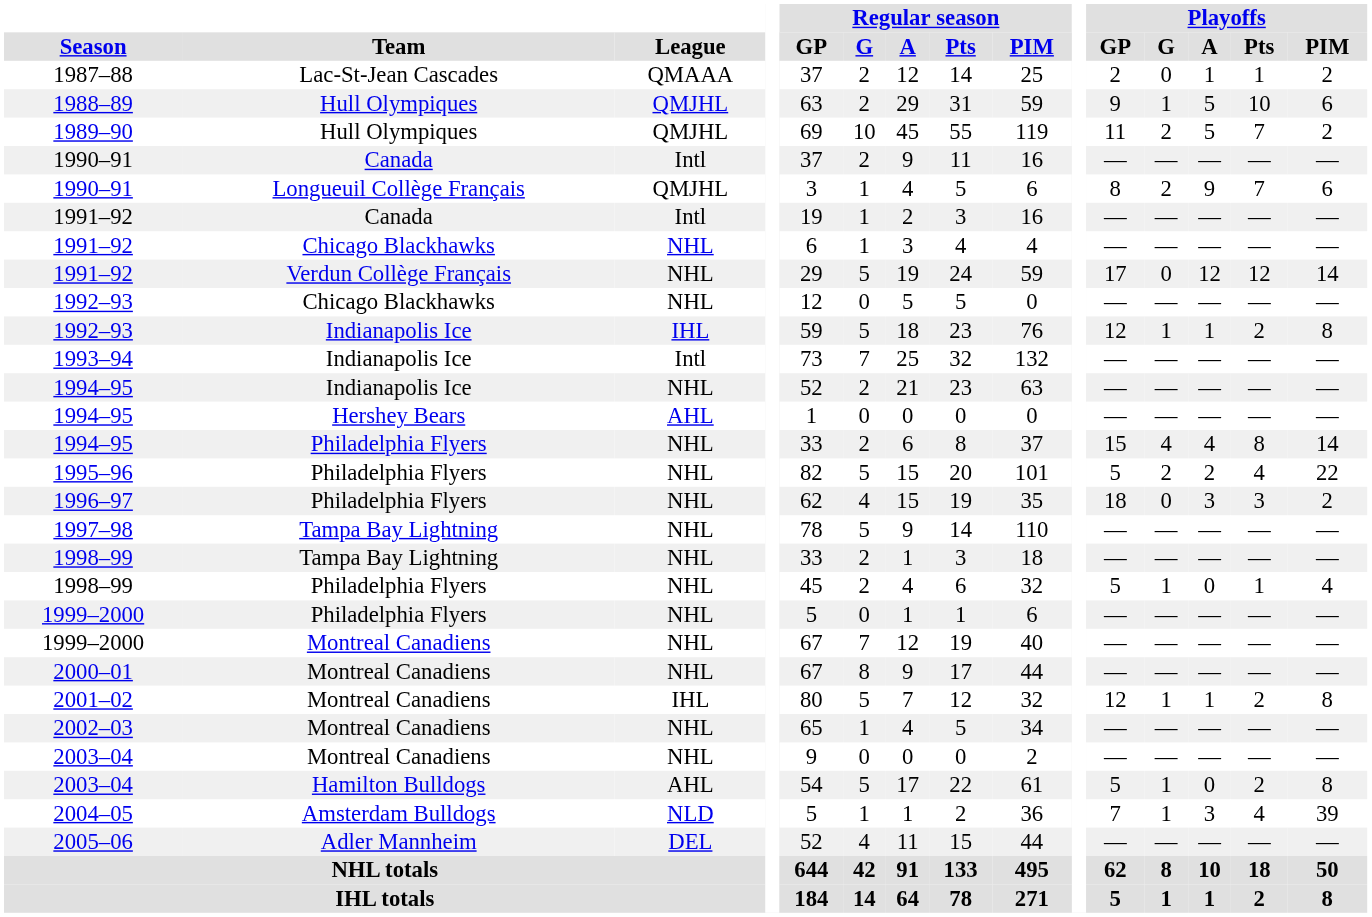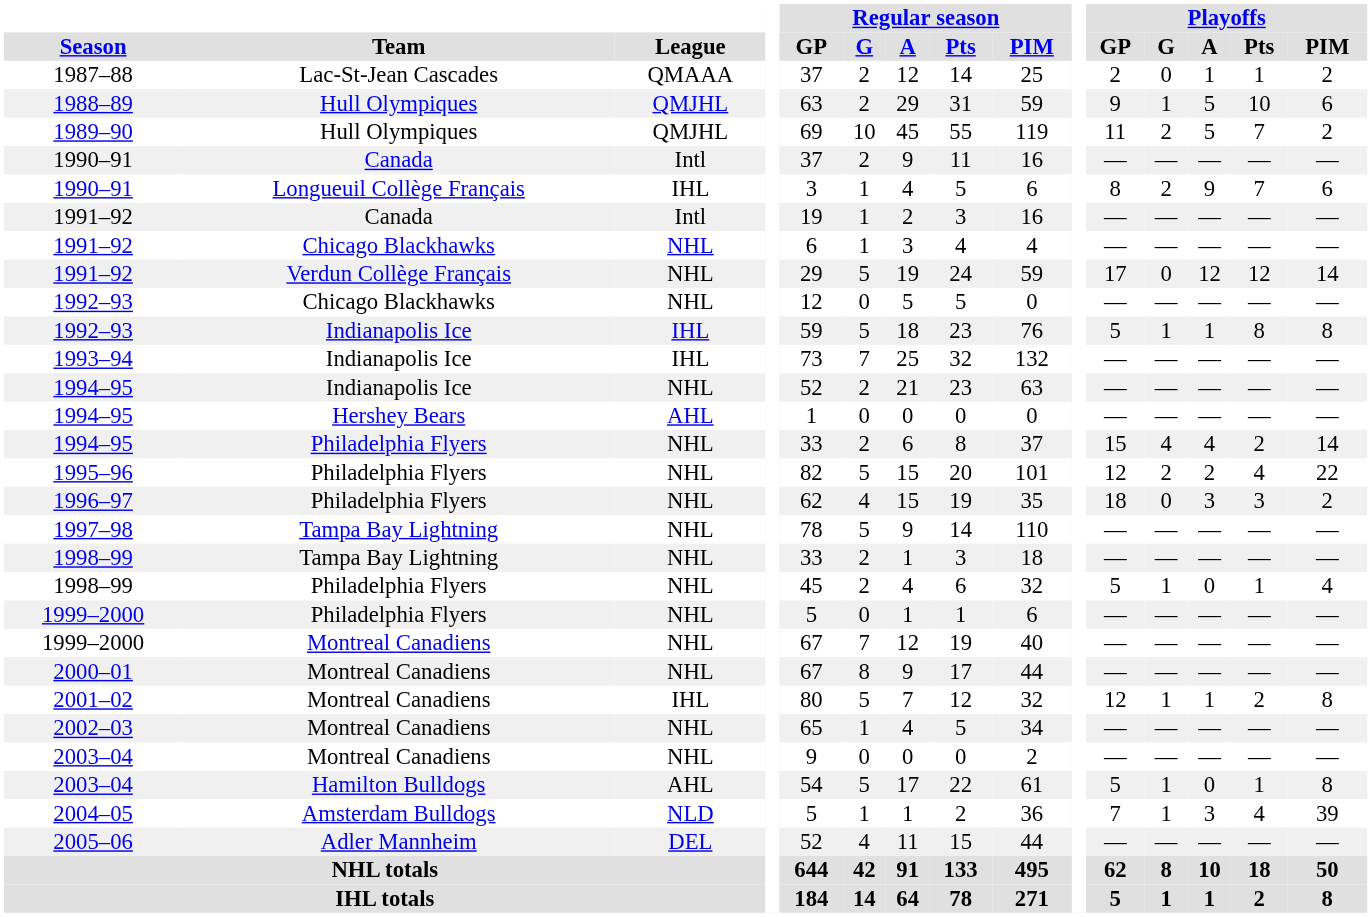1990–91 / Longueuil Collège Français | League: QMJHL -> IHL
1992–93 / Indianapolis Ice | Playoffs / GP: 12 -> 5
1992–93 / Indianapolis Ice | Playoffs / Pts: 2 -> 8
1993–94 | League: Intl -> IHL
1994–95 / Philadelphia Flyers | Playoffs / Pts: 8 -> 2
1995–96 | Playoffs / GP: 5 -> 12
2003–04 / Hamilton Bulldogs | Playoffs / Pts: 2 -> 1
